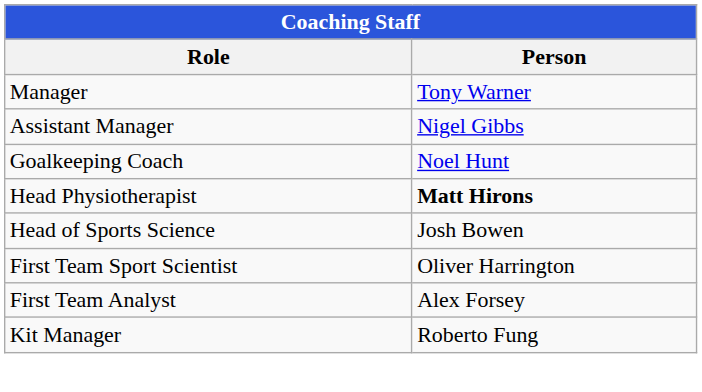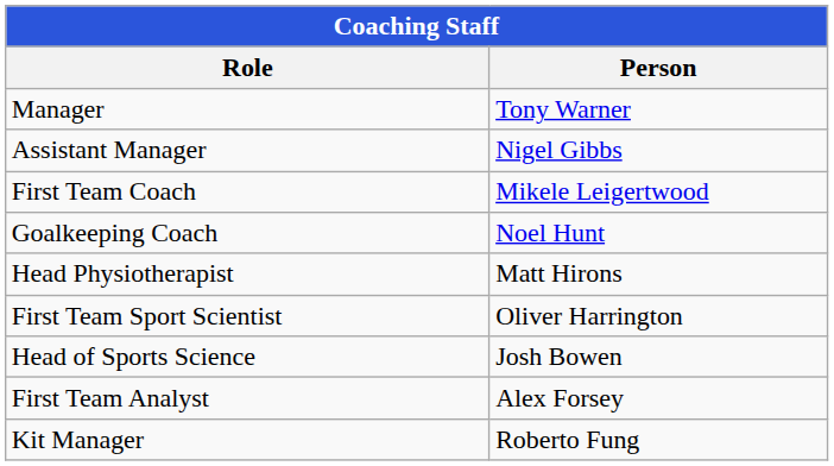+ row: First Team Coach | Mikele Leigertwood
Head Physiotherapist | Person: bold -> normal
rows swapped: Head of Sports Science <-> First Team Sport Scientist
